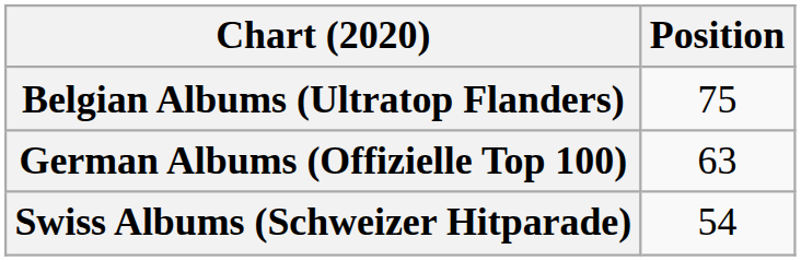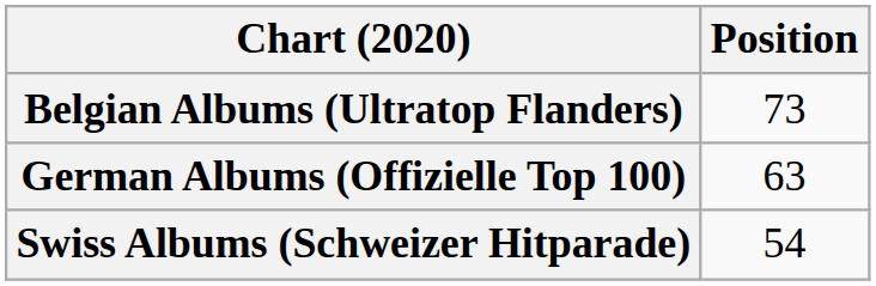Belgian Albums (Ultratop Flanders) | Position: 75 -> 73
